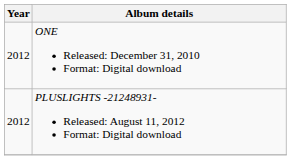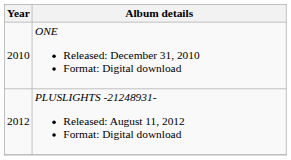ONE Released: December 31, 2010 Format: Digital download | Year: 2012 -> 2010
